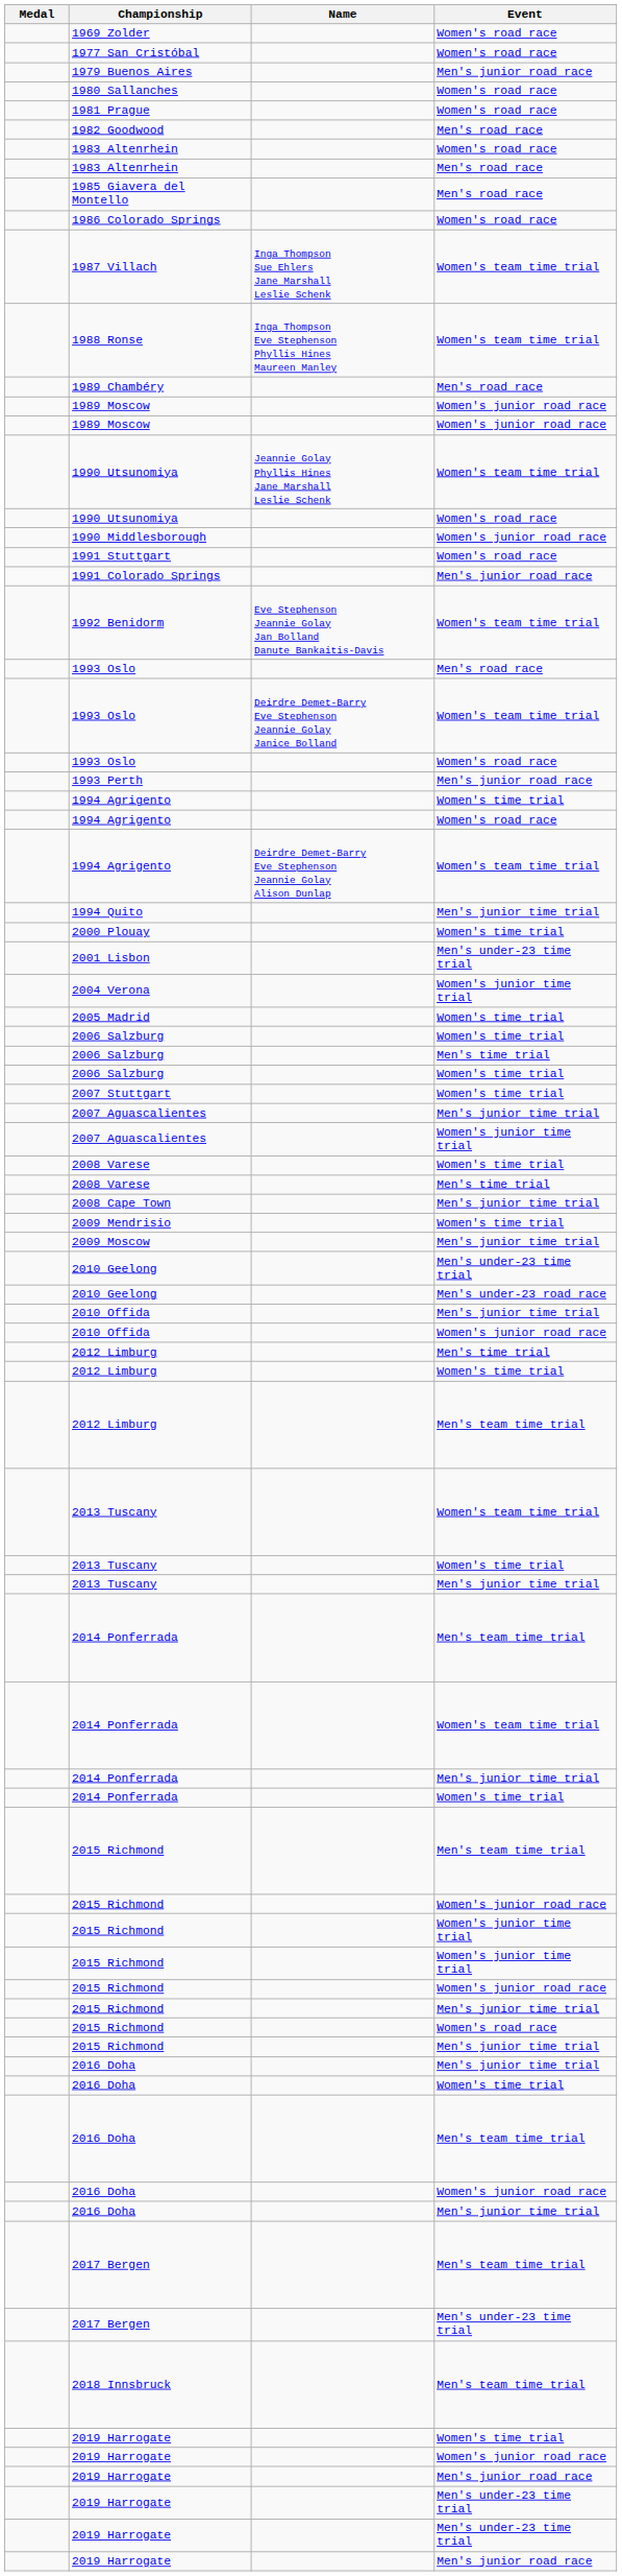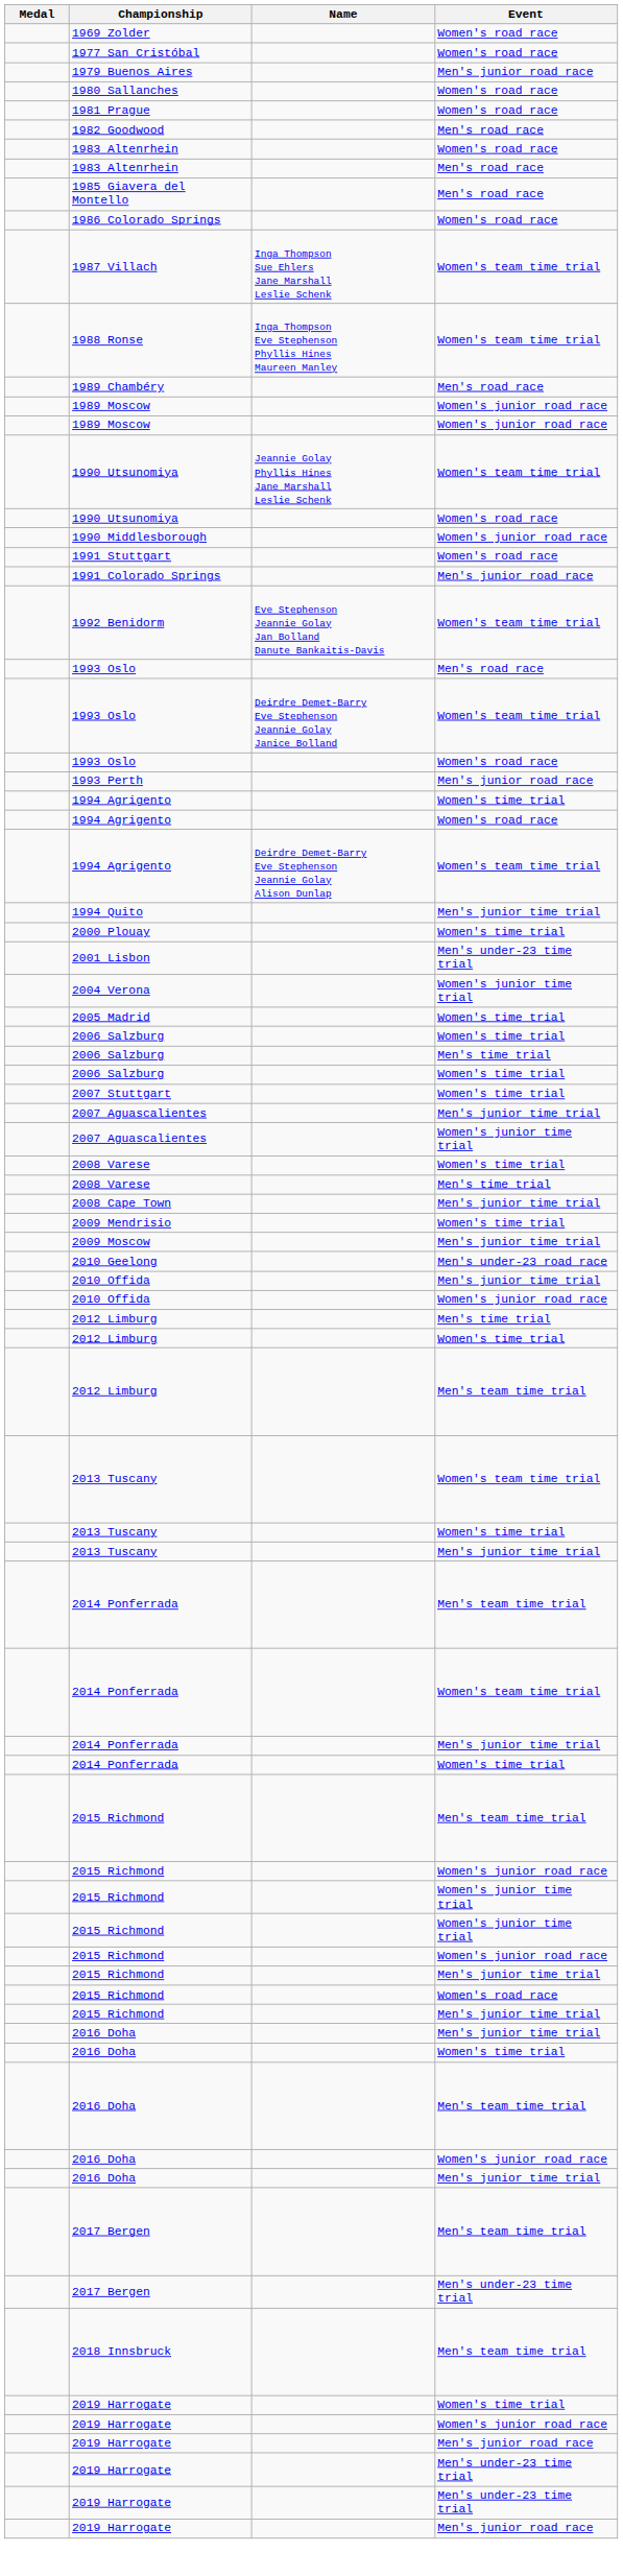- row: 2010 Geelong | Men's under-23 time trial
